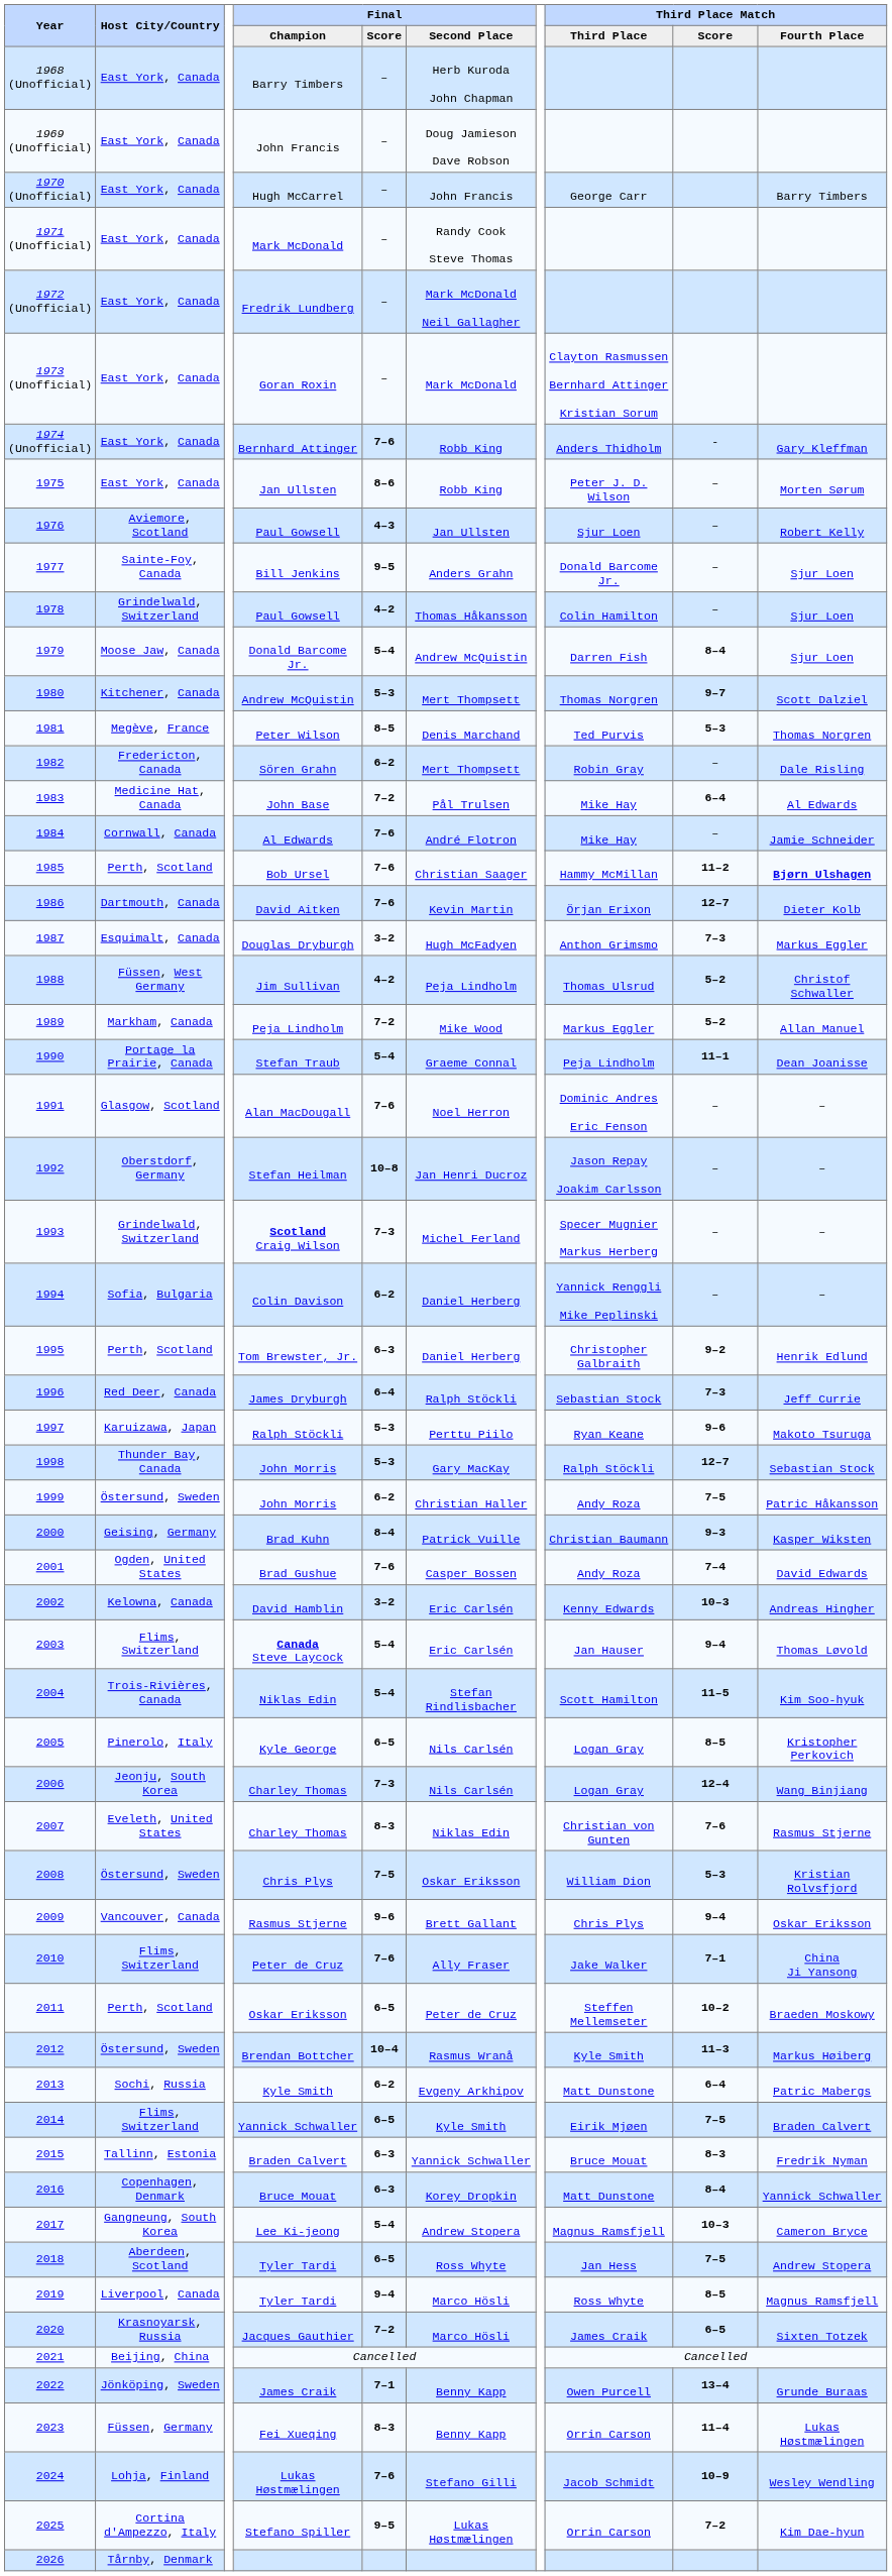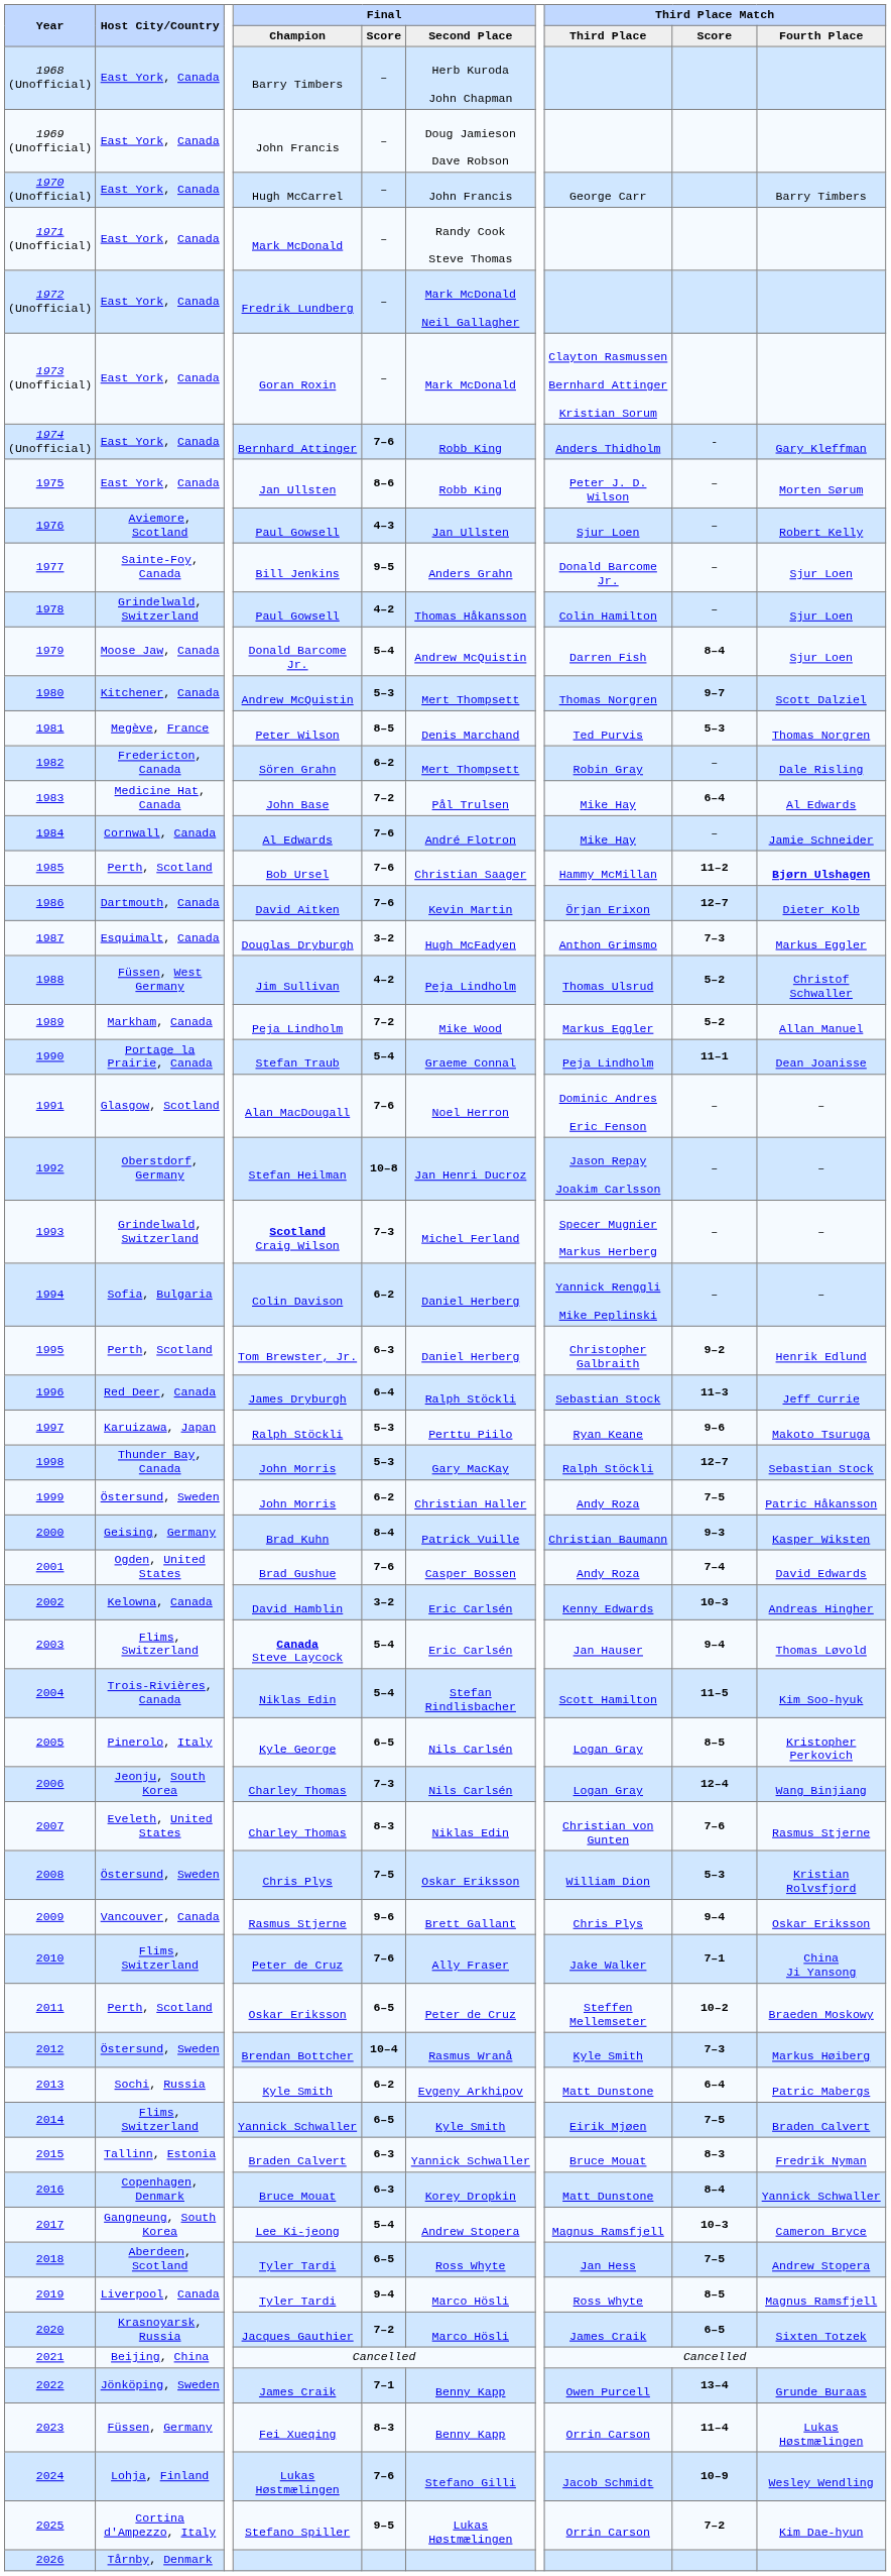James Dryburgh | Third Place Match / Score: 7–3 -> 11–3
Brendan Bottcher | Third Place Match / Score: 11–3 -> 7–3
